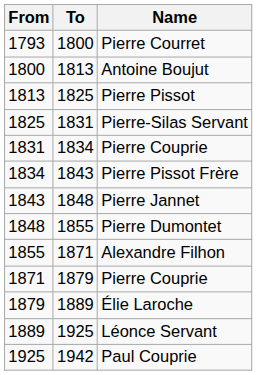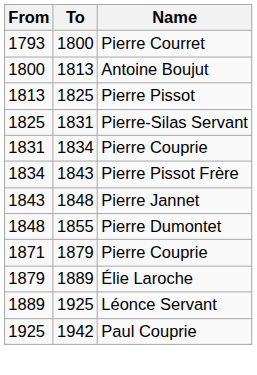- row: 1855 | 1871 | Alexandre Filhon
